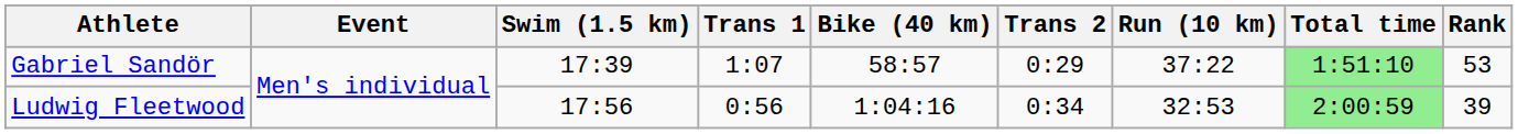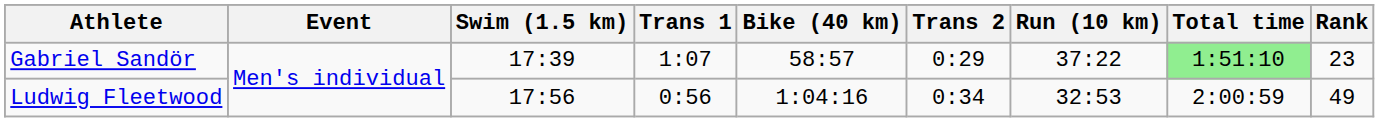Gabriel Sandör | Rank: 53 -> 23
Ludwig Fleetwood | Total time: lightgreen background -> no background
Ludwig Fleetwood | Rank: 39 -> 49
